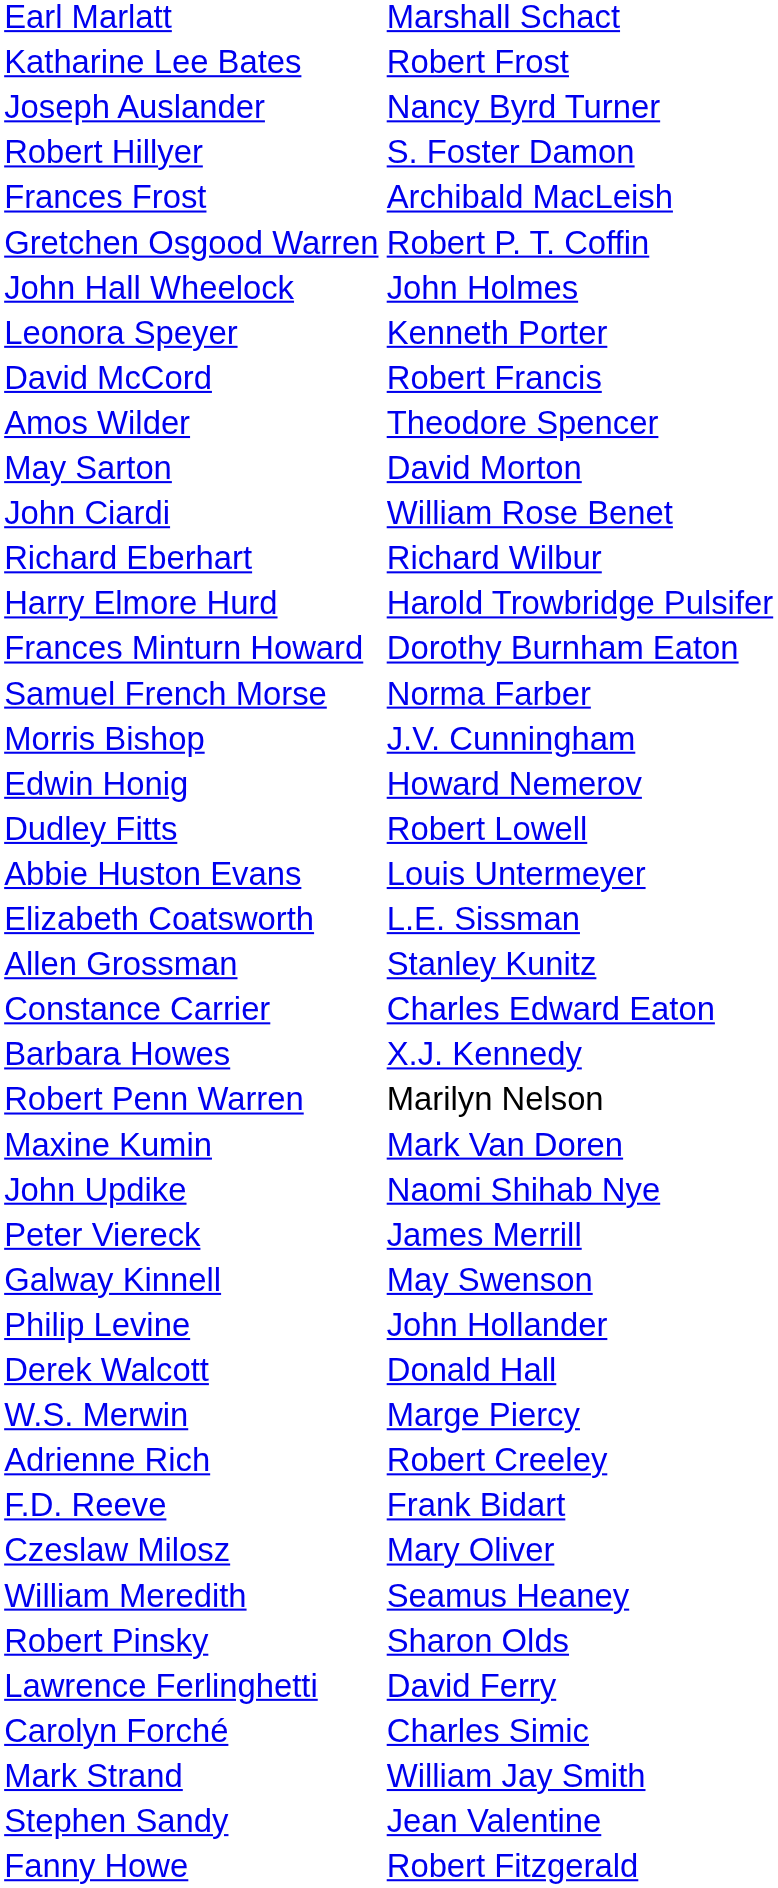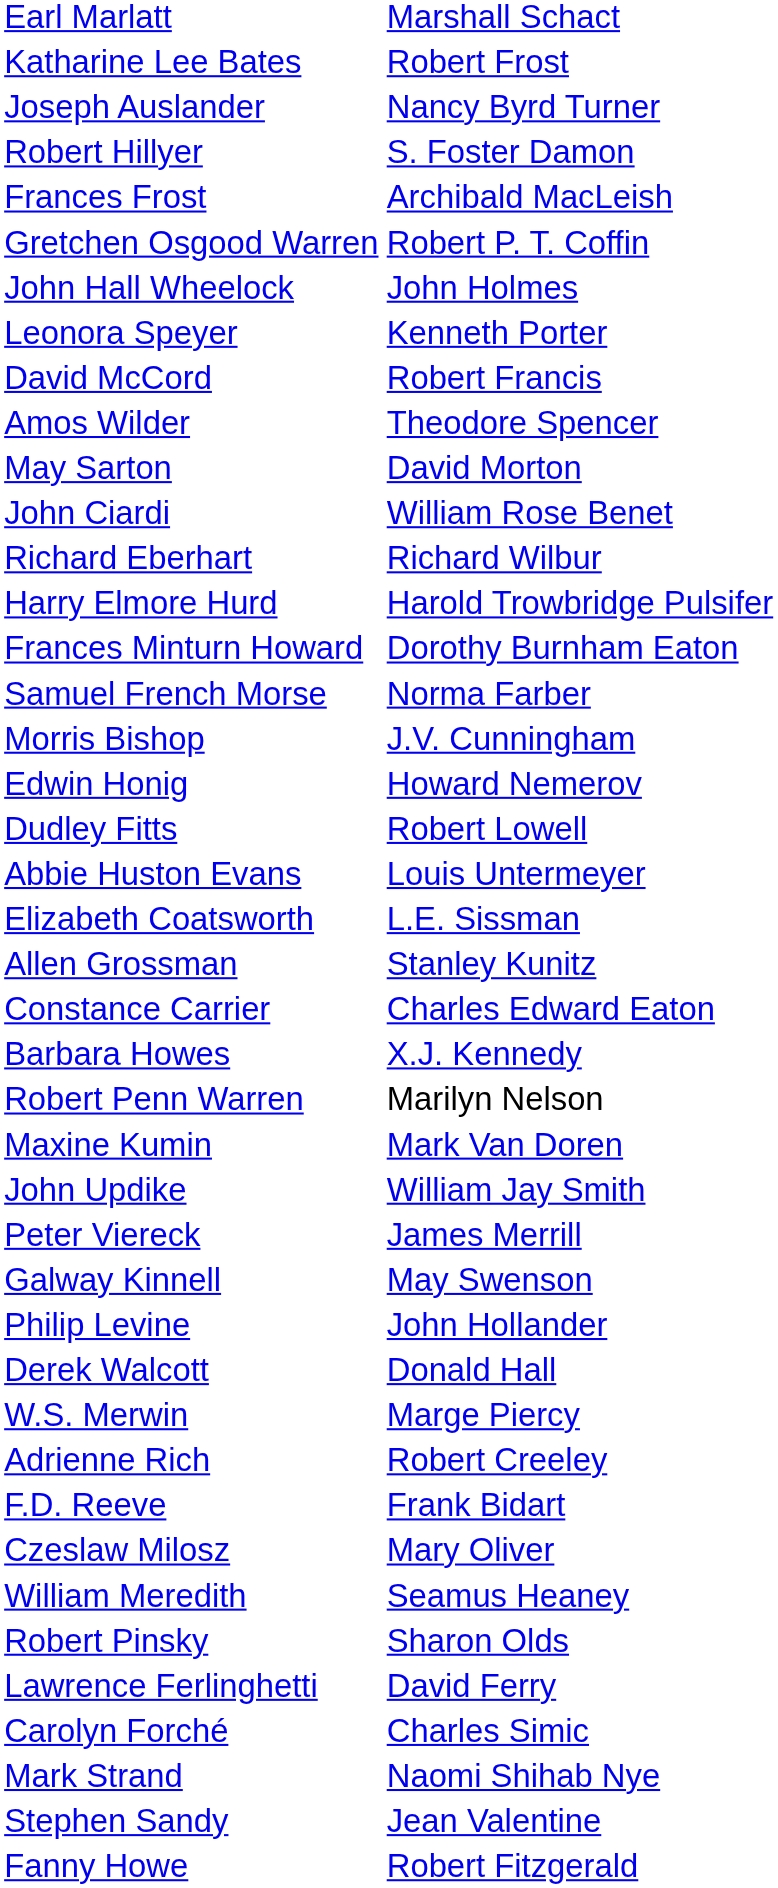John Updike | column 2: Naomi Shihab Nye -> William Jay Smith
Mark Strand | column 2: William Jay Smith -> Naomi Shihab Nye
